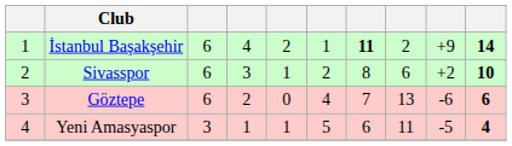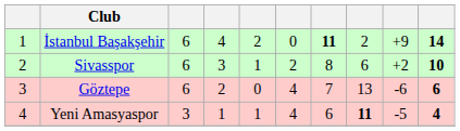İstanbul Başakşehir | column 6: 1 -> 0
Yeni Amasyaspor | column 6: 5 -> 4
Yeni Amasyaspor | column 8: normal -> bold
